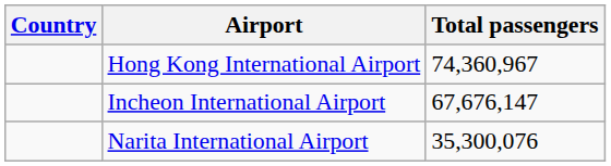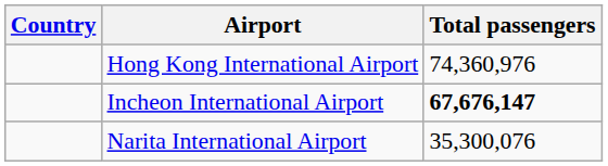Hong Kong International Airport | Total passengers: 74,360,967 -> 74,360,976
Incheon International Airport | Total passengers: normal -> bold
